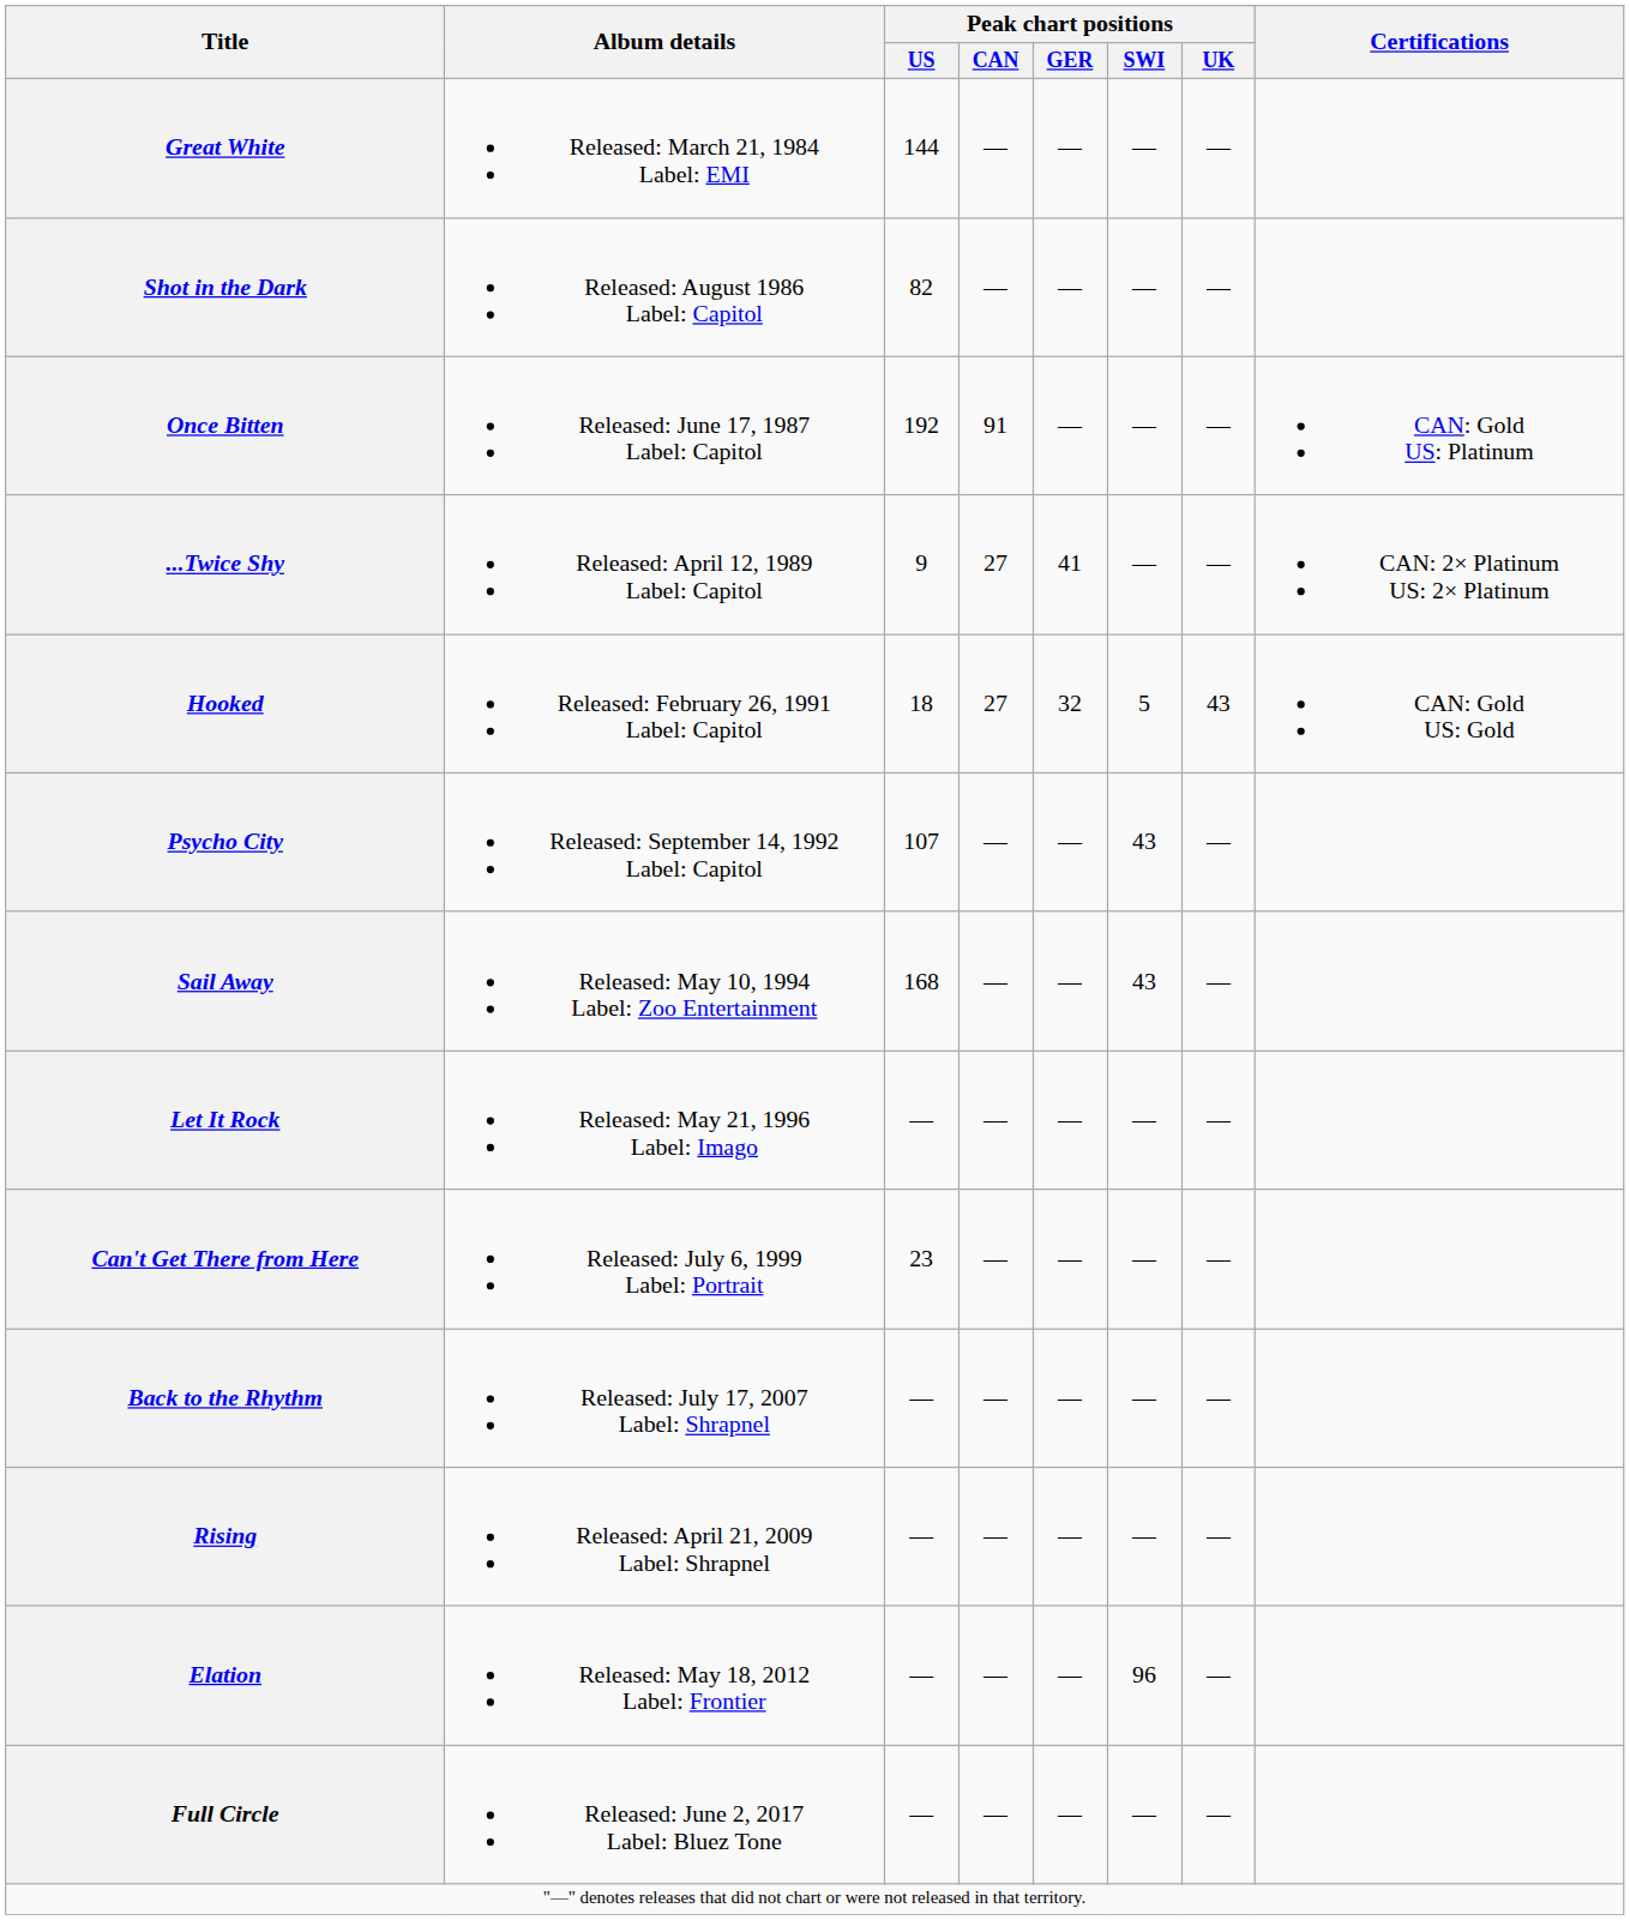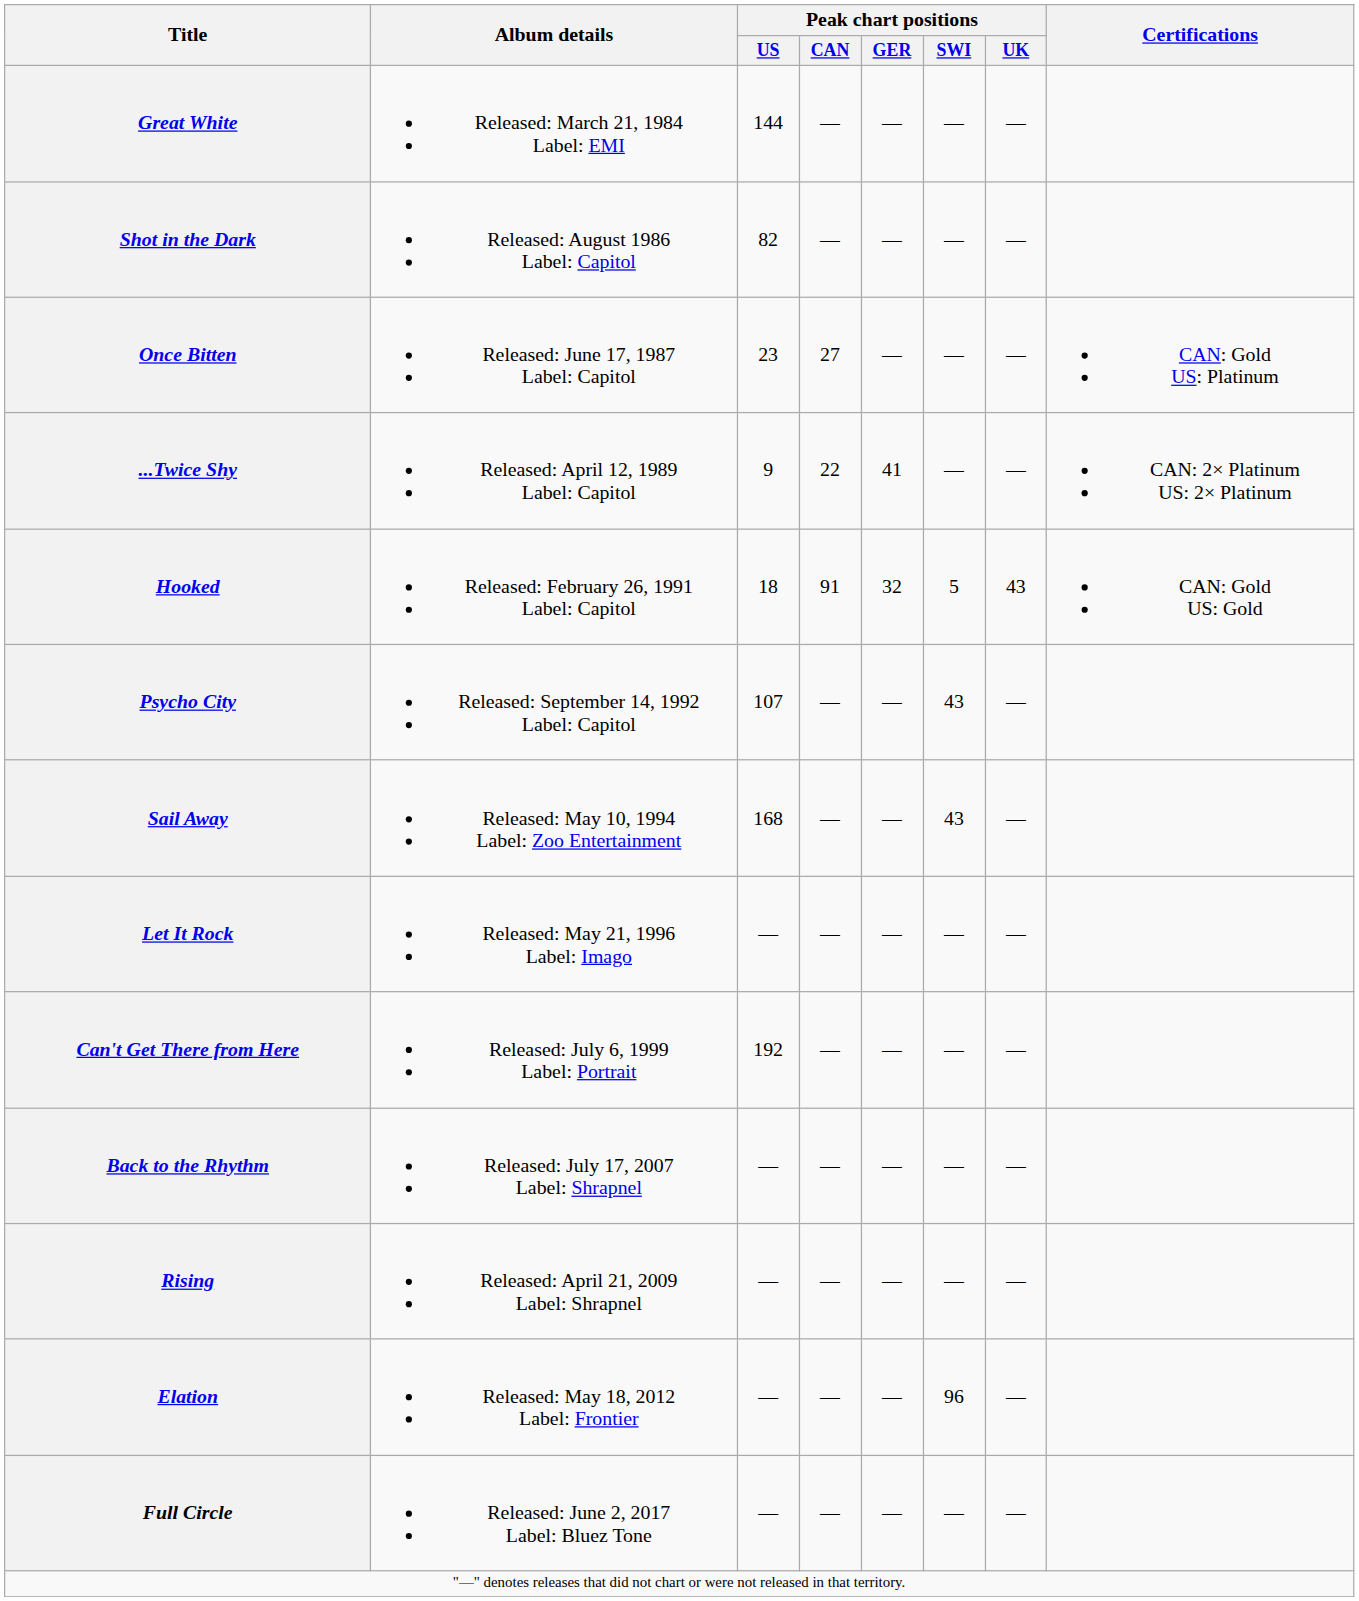Once Bitten | Peak chart positions / US: 192 -> 23
Once Bitten | Peak chart positions / CAN: 91 -> 27
...Twice Shy | Peak chart positions / CAN: 27 -> 22
Hooked | Peak chart positions / CAN: 27 -> 91
Can't Get There from Here | Peak chart positions / US: 23 -> 192
